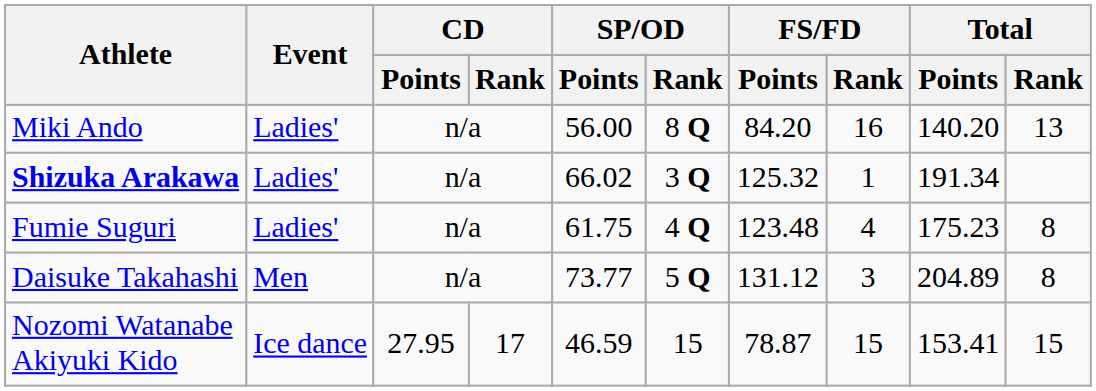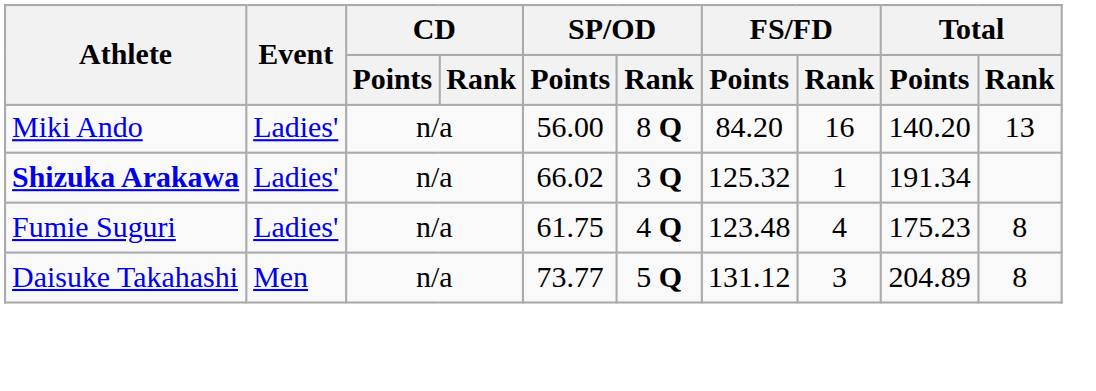- row: Nozomi Watanabe Akiyuki Kido | Ice dance | 27.95 | 17 | 46.59 | 15 | 78.87 | 15 | 153.41 | 15
